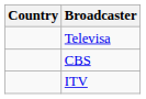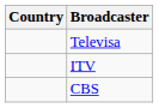rows swapped: ITV <-> CBS
